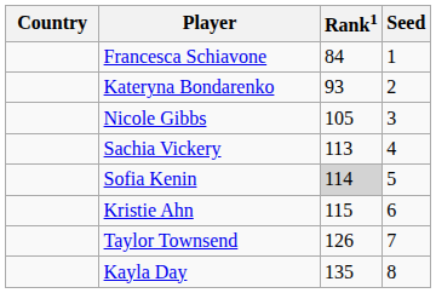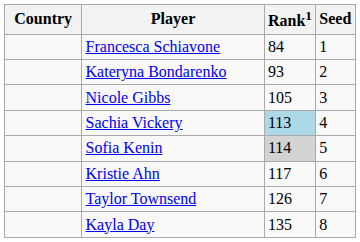Sachia Vickery | Rank1: no background -> lightblue background
Kristie Ahn | Rank1: 115 -> 117
